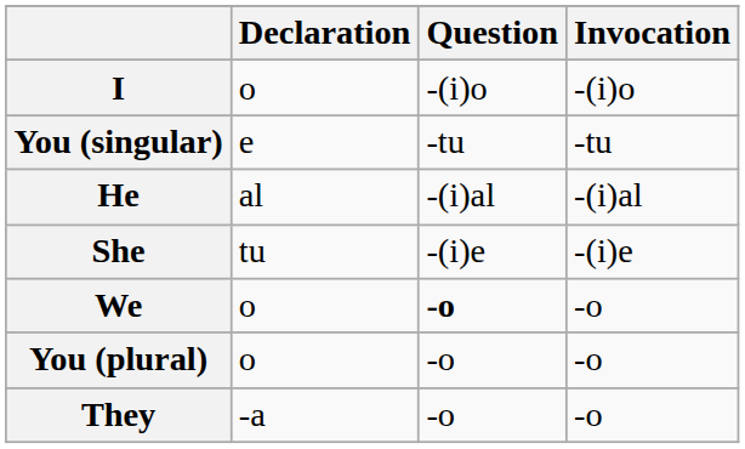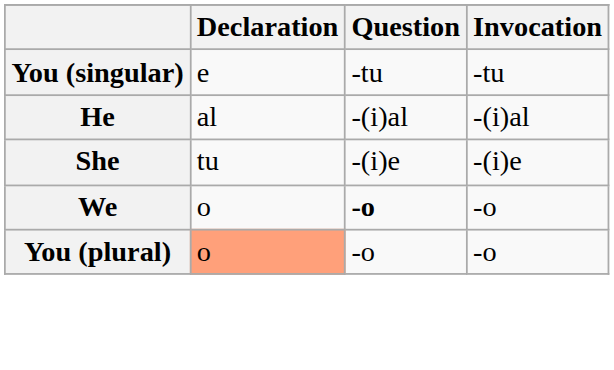- row: I | o | -(i)o | -(i)o
You (plural) | Declaration: no background -> lightsalmon background
- row: They | -a | -o | -o
